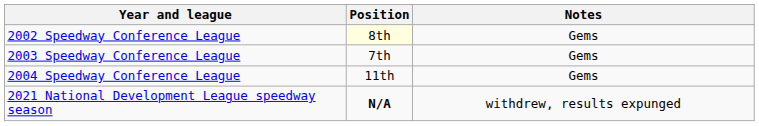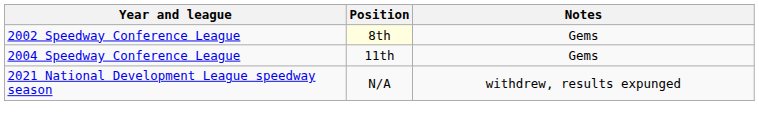- row: 2003 Speedway Conference League | 7th | Gems
2021 National Development League speedway season | Position: bold -> normal
